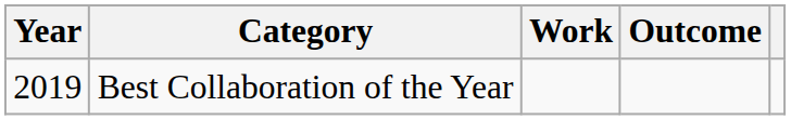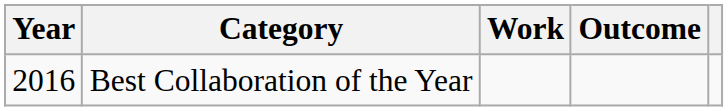Best Collaboration of the Year | Year: 2019 -> 2016
